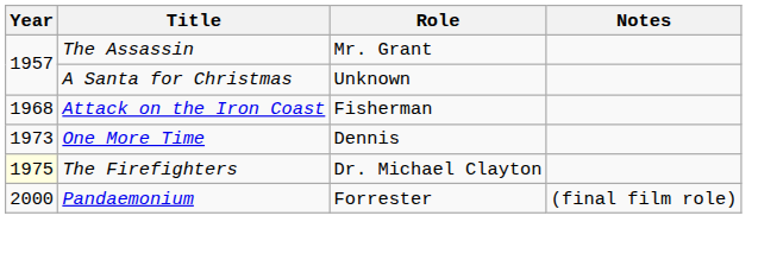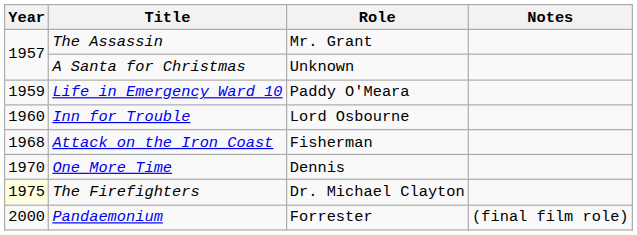+ row: 1959 | Life in Emergency Ward 10 | Paddy O'Meara
+ row: 1960 | Inn for Trouble | Lord Osbourne
One More Time | Year: 1973 -> 1970
